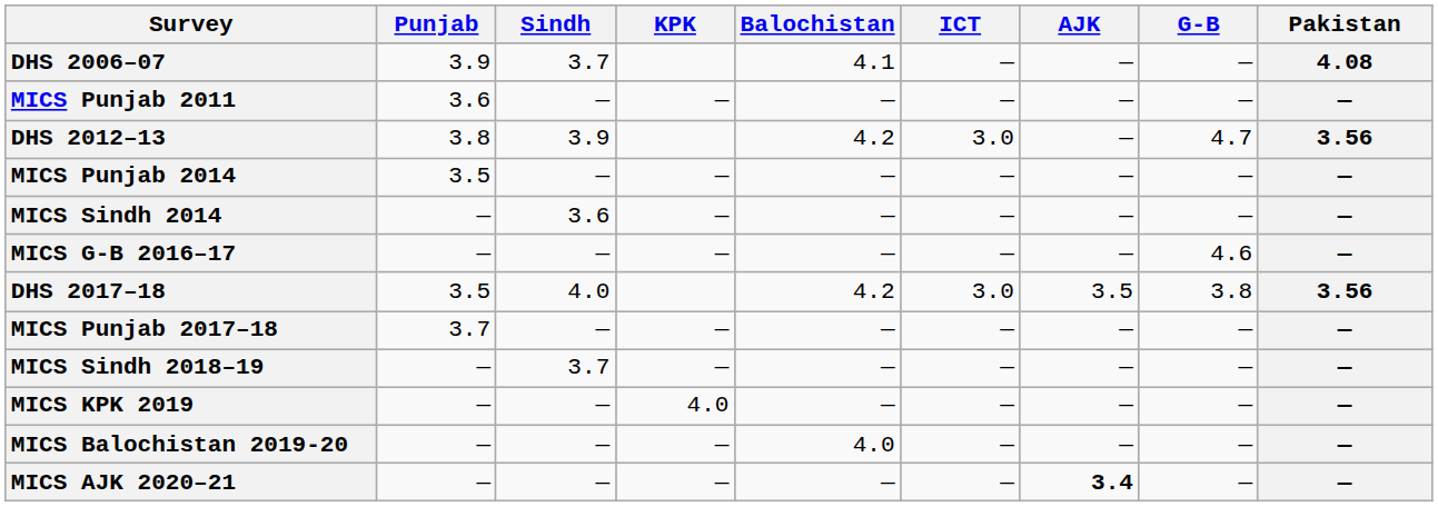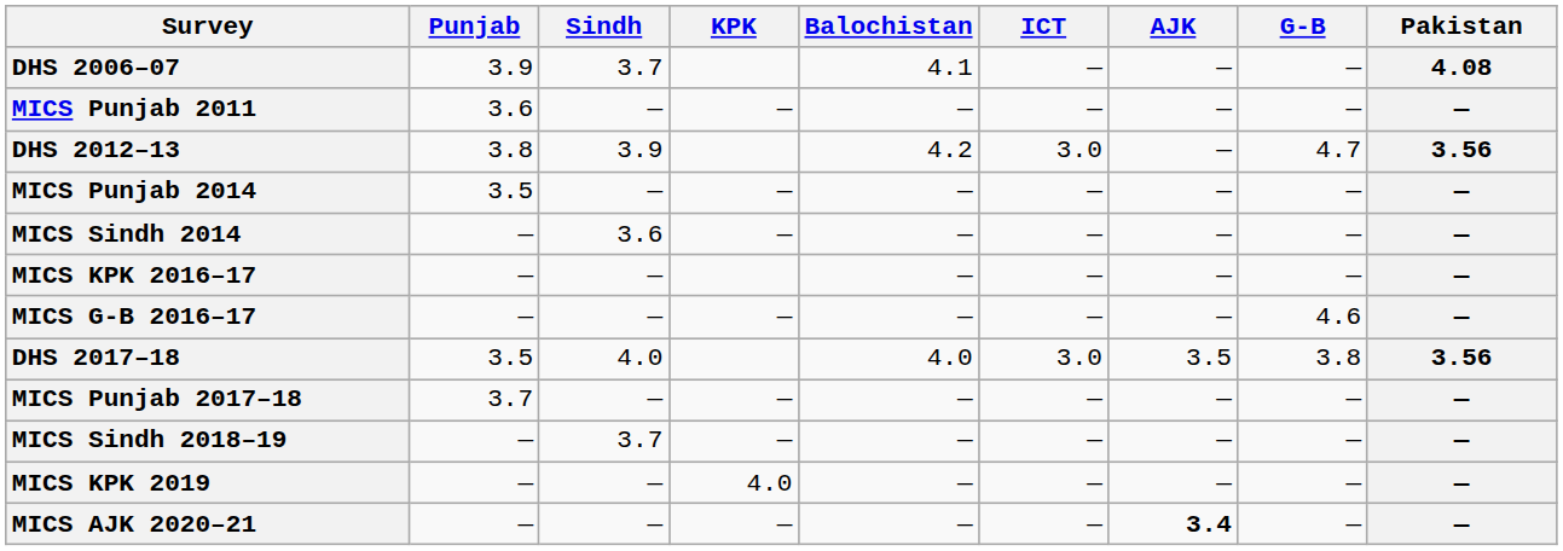+ row: MICS KPK 2016–17 | — | — | — | — | — | — | —
DHS 2017–18 | Balochistan: 4.2 -> 4.0
- row: MICS Balochistan 2019-20 | — | — | — | 4.0 | — | — | — | —
